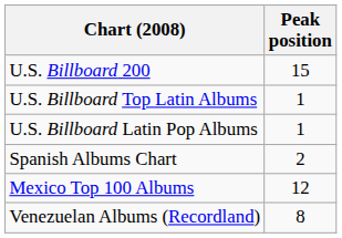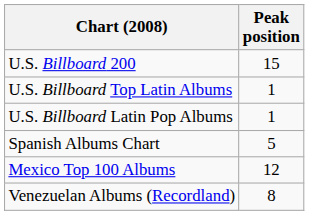Spanish Albums Chart | Peak position: 2 -> 5
